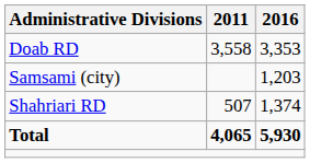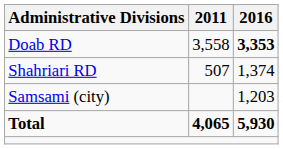Doab RD | 2016: normal -> bold
rows swapped: Shahriari RD <-> Samsami (city)
